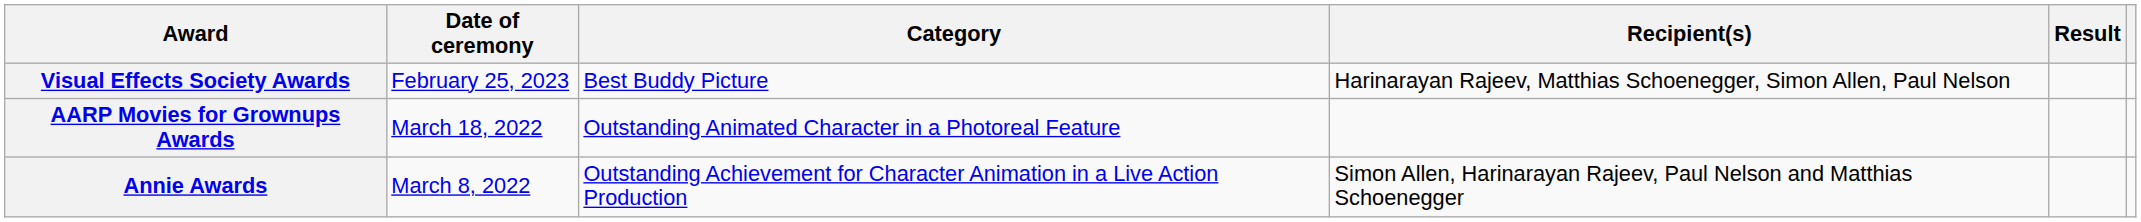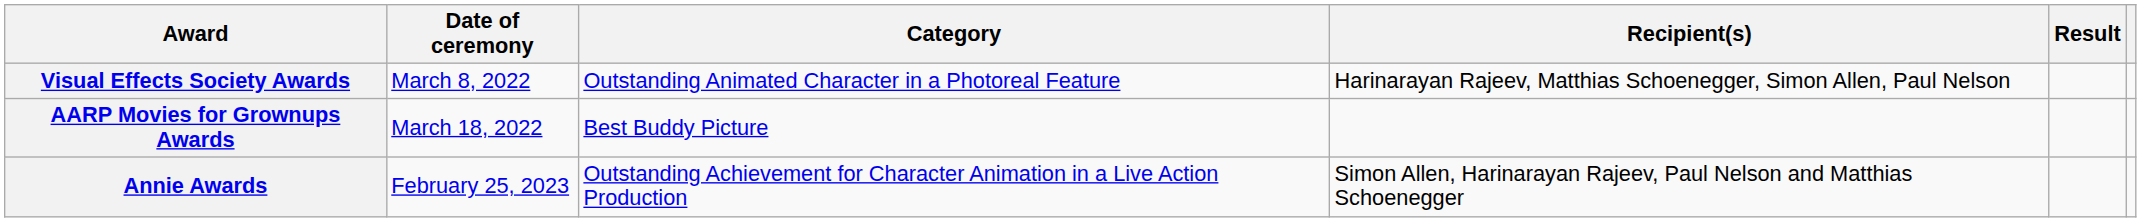Visual Effects Society Awards | Date of ceremony: February 25, 2023 -> March 8, 2022
Visual Effects Society Awards | Category: Best Buddy Picture -> Outstanding Animated Character in a Photoreal Feature
AARP Movies for Grownups Awards | Category: Outstanding Animated Character in a Photoreal Feature -> Best Buddy Picture
Annie Awards | Date of ceremony: March 8, 2022 -> February 25, 2023
